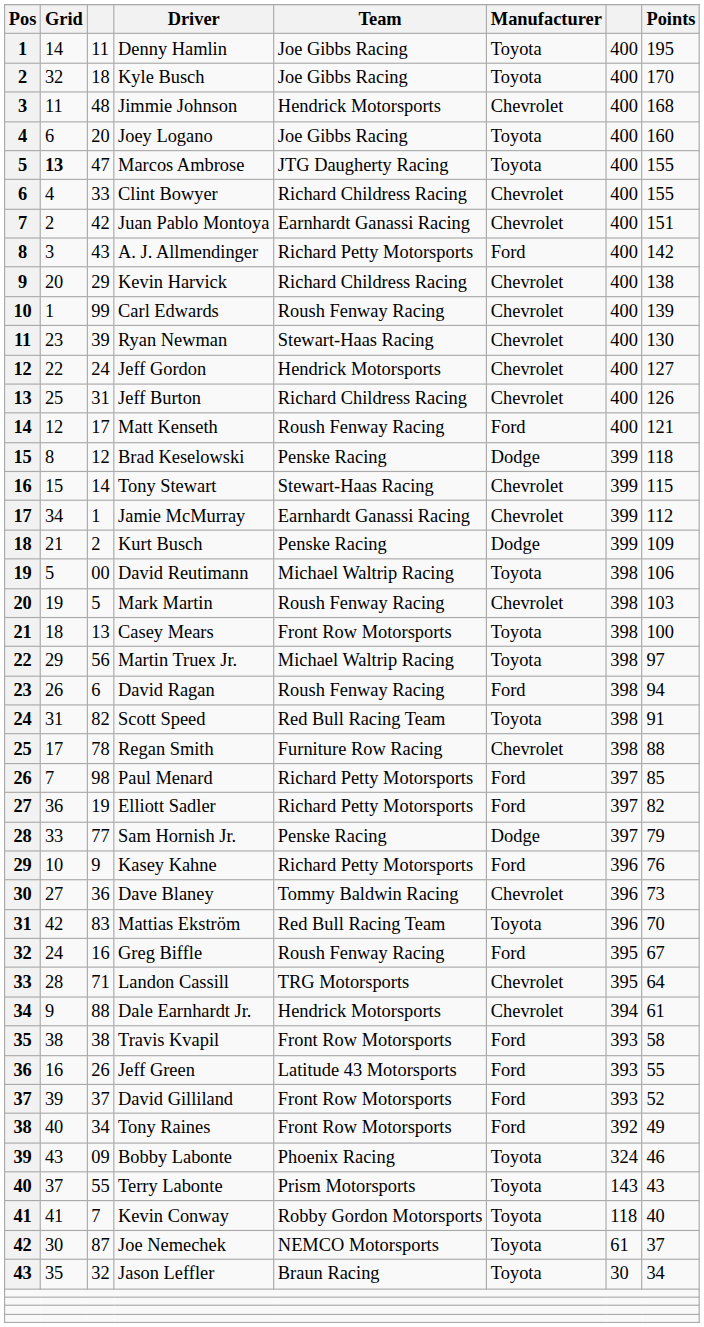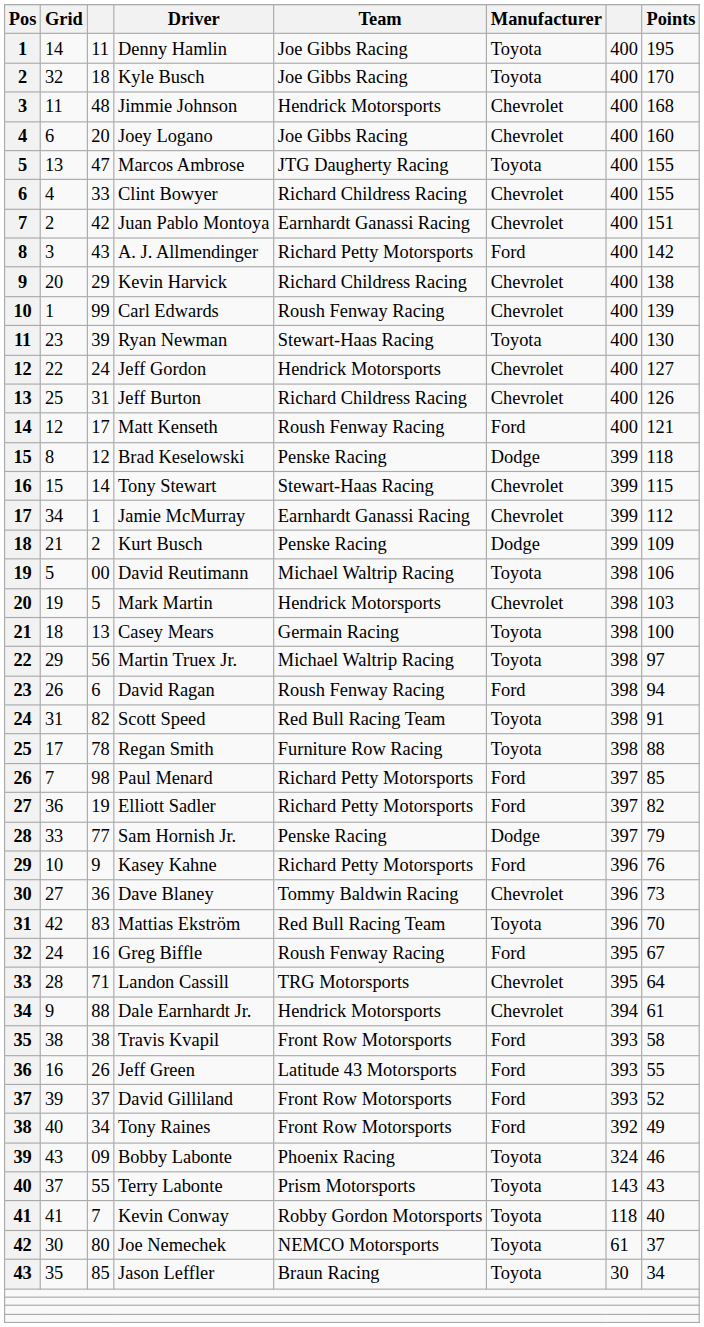Joey Logano | Manufacturer: Toyota -> Chevrolet
Marcos Ambrose | Grid: bold -> normal
Ryan Newman | Manufacturer: Chevrolet -> Toyota
Mark Martin | Team: Roush Fenway Racing -> Hendrick Motorsports
Casey Mears | Team: Front Row Motorsports -> Germain Racing
Regan Smith | Manufacturer: Chevrolet -> Toyota
Joe Nemechek | column 3: 87 -> 80
Jason Leffler | column 3: 32 -> 85
